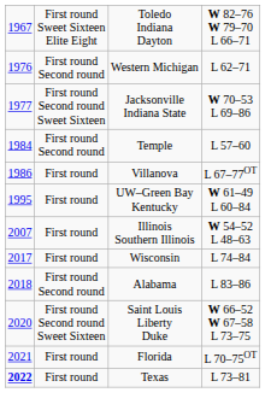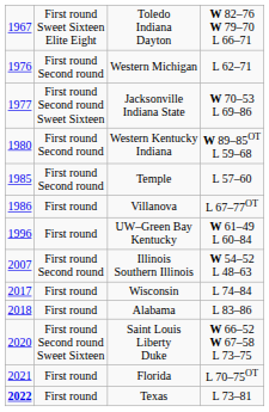+ row: 1980 | First round Second round | Western Kentucky Indiana | W 89–85OT L 59–68
Temple | column 1: 1984 -> 1985
UW–Green Bay Kentucky | column 1: 1995 -> 1996
Illinois Southern Illinois | column 2: First round -> First round Second round
Alabama | column 2: First round Second round -> First round
